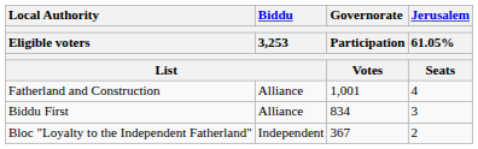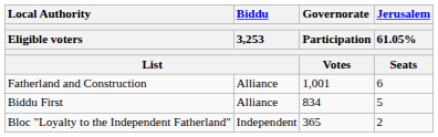Fatherland and Construction | Jerusalem / 61.05% / Seats: 4 -> 6
Biddu First | Jerusalem / 61.05% / Seats: 3 -> 5
Bloc "Loyalty to the Independent Fatherland" | Governorate / Participation / Votes: 367 -> 365
